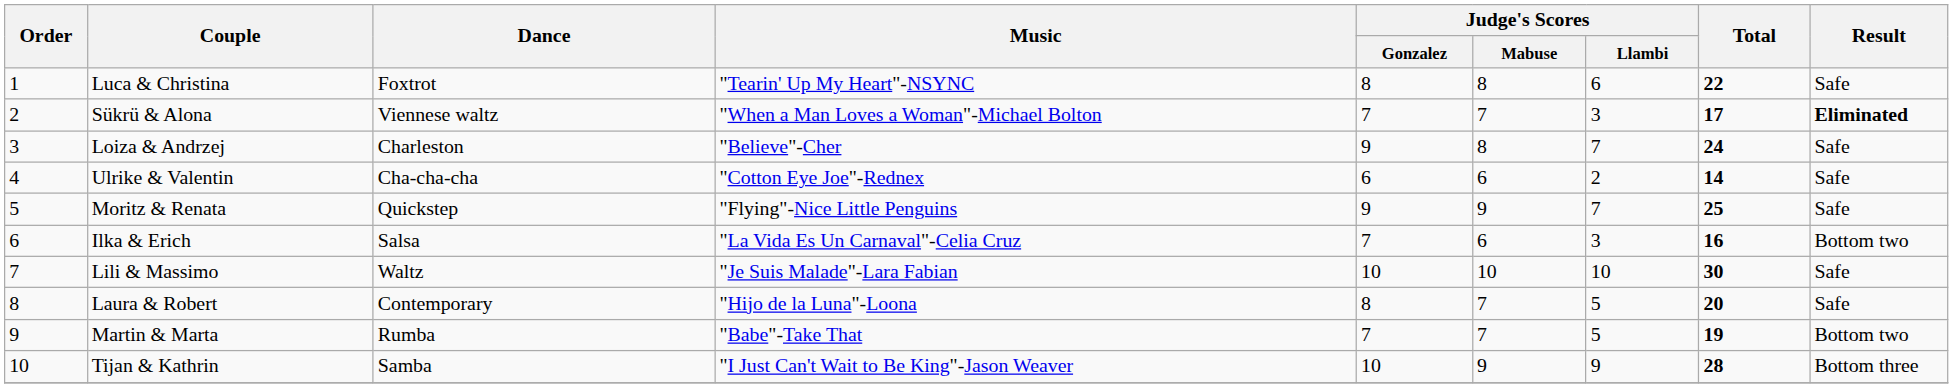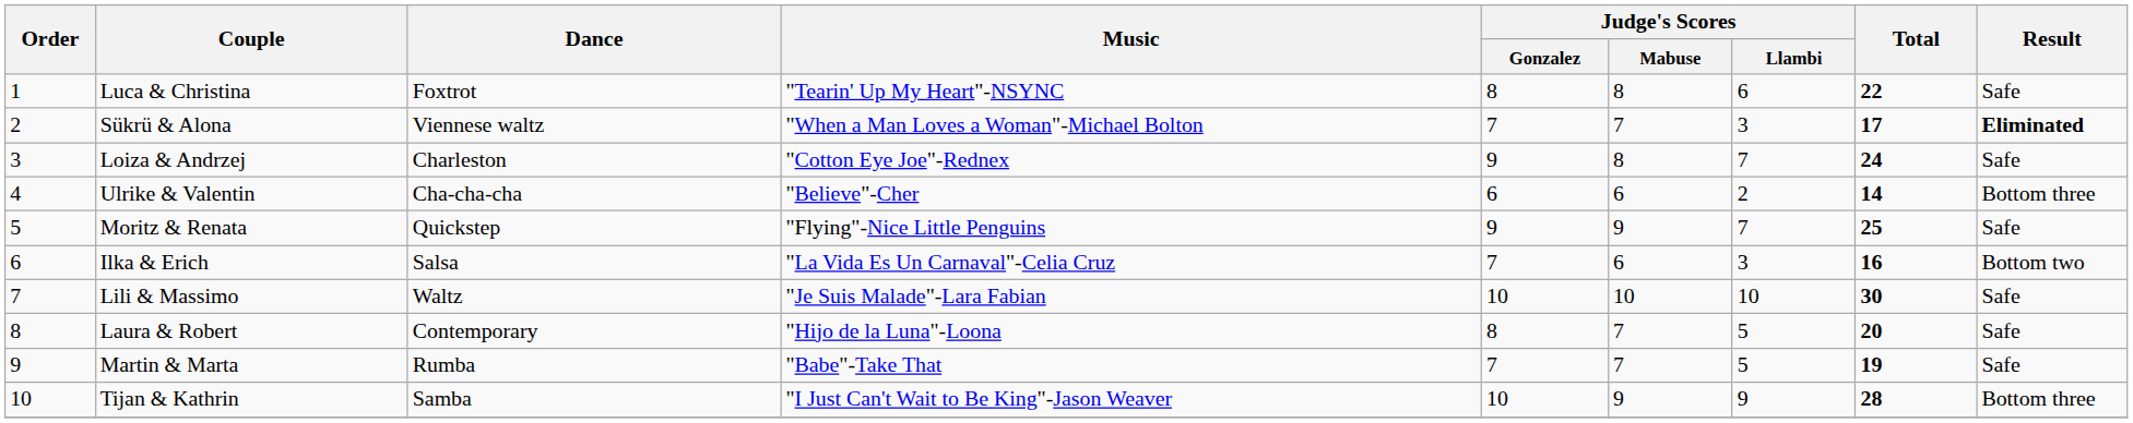Loiza & Andrzej | Music: "Believe"-Cher -> "Cotton Eye Joe"-Rednex
Ulrike & Valentin | Music: "Cotton Eye Joe"-Rednex -> "Believe"-Cher
Ulrike & Valentin | Result: Safe -> Bottom three
Martin & Marta | Result: Bottom two -> Safe
